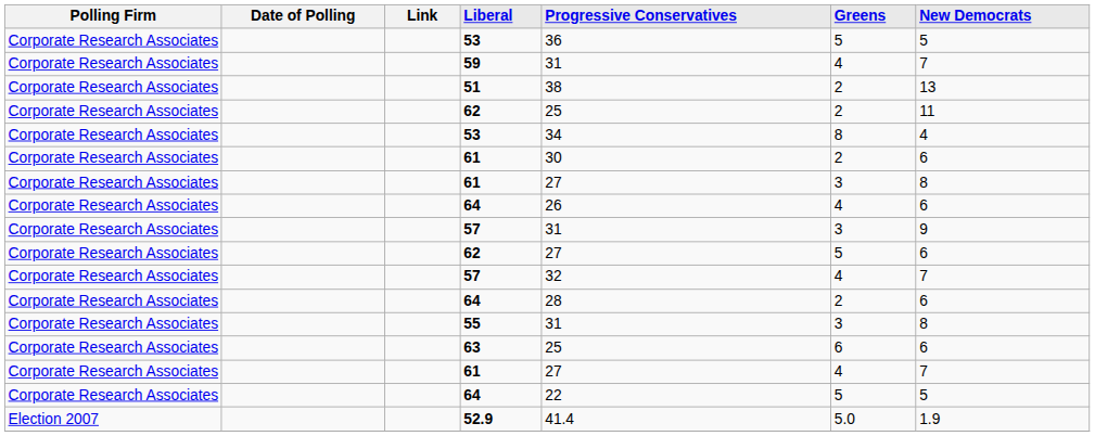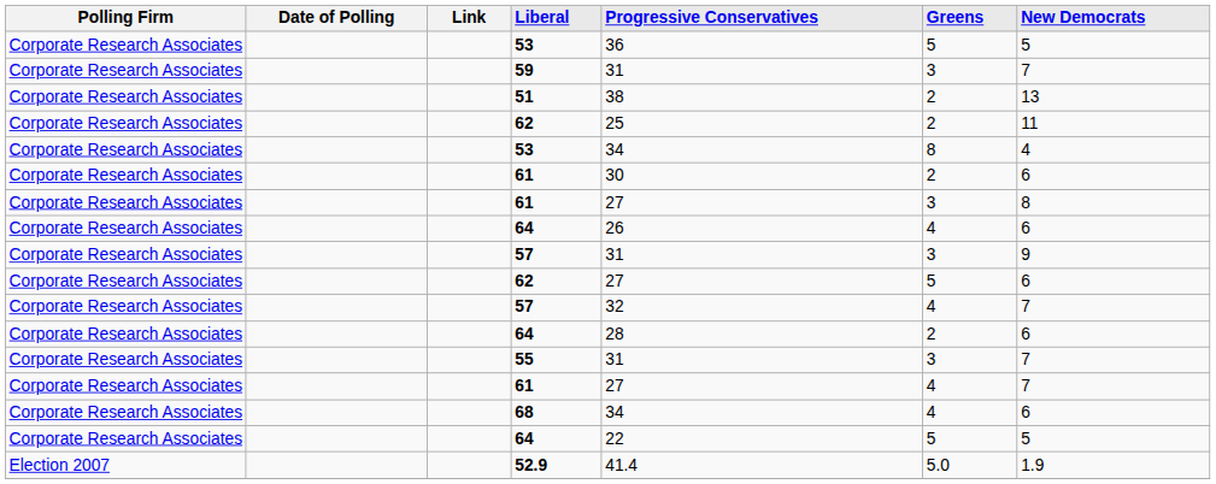59 | Greens: 4 -> 3
55 | New Democrats: 8 -> 7
- row: Corporate Research Associates | 63 | 25 | 6 | 6
+ row: Corporate Research Associates | 68 | 34 | 4 | 6
